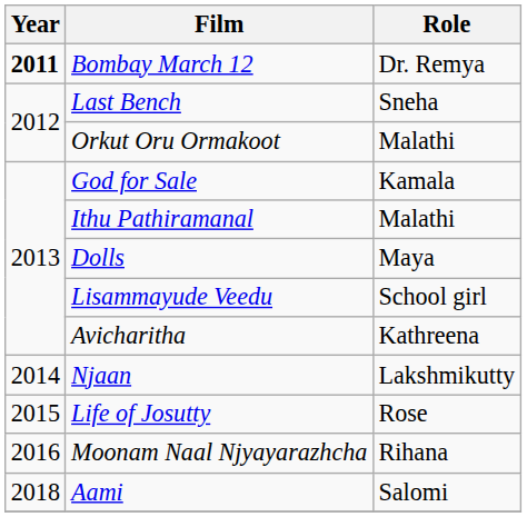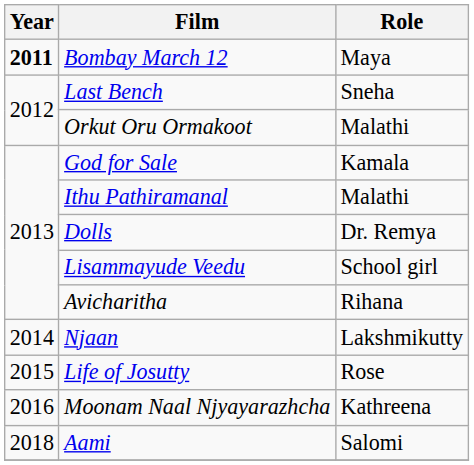Bombay March 12 | Role: Dr. Remya -> Maya
Dolls | Role: Maya -> Dr. Remya
Avicharitha | Role: Kathreena -> Rihana
Moonam Naal Njyayarazhcha | Role: Rihana -> Kathreena
